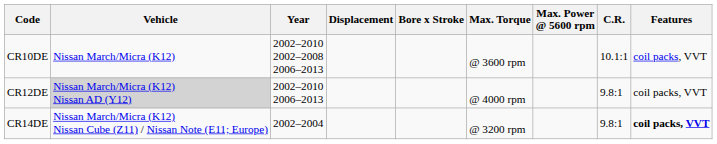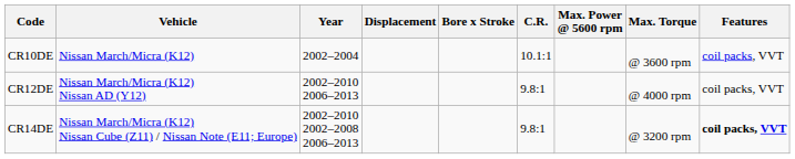columns swapped: C.R. <-> Max. Torque
CR10DE | Year: 2002–2010 2002–2008 2006–2013 -> 2002–2004
CR12DE | Vehicle: lightgrey background -> no background
CR14DE | Year: 2002–2004 -> 2002–2010 2002–2008 2006–2013
